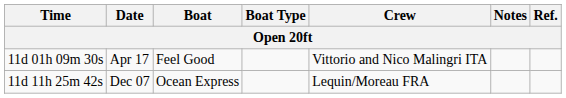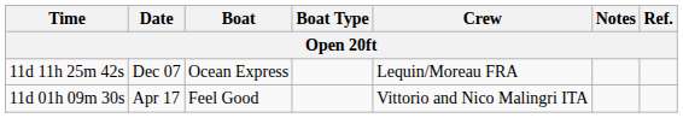rows swapped: 11d 01h 09m 30s <-> 11d 11h 25m 42s
